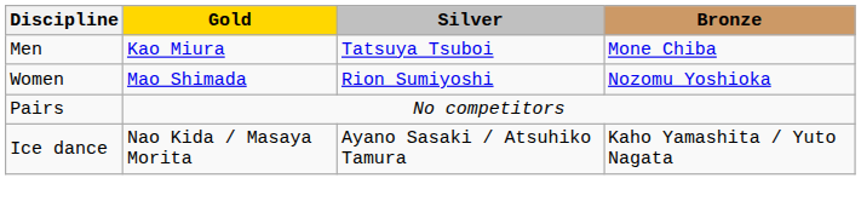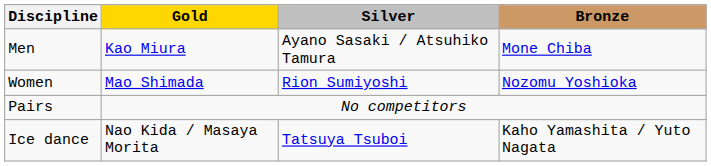Men | Silver: Tatsuya Tsuboi -> Ayano Sasaki / Atsuhiko Tamura
Ice dance | Silver: Ayano Sasaki / Atsuhiko Tamura -> Tatsuya Tsuboi
